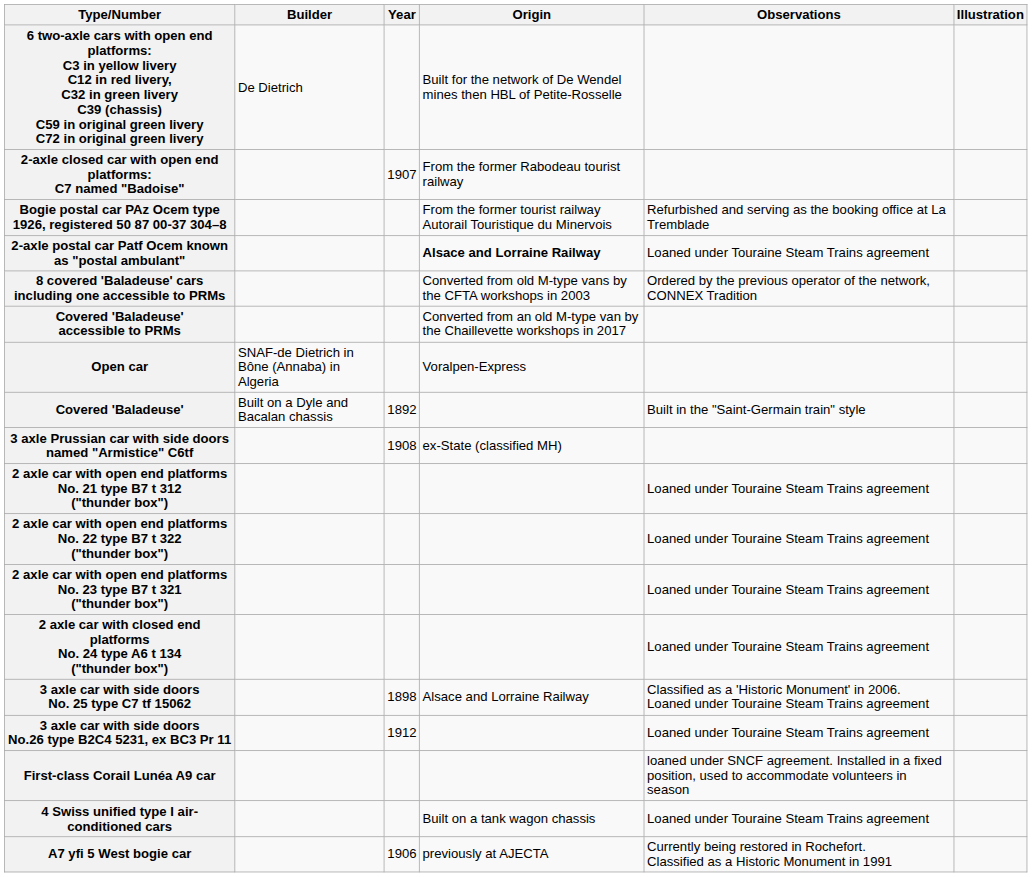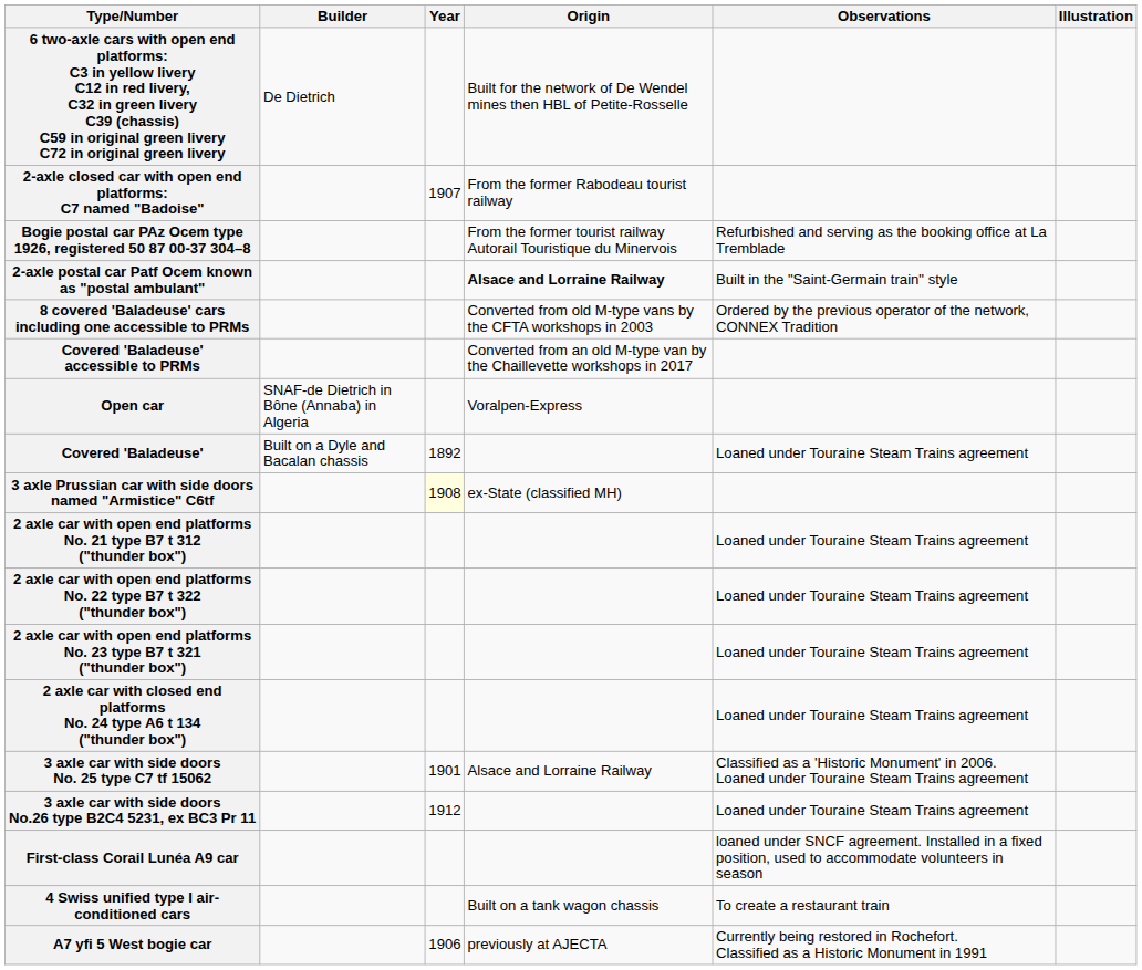2-axle postal car Patf Ocem known as "postal ambulant" | Observations: Loaned under Touraine Steam Trains agreement -> Built in the "Saint-Germain train" style
Covered 'Baladeuse' | Observations: Built in the "Saint-Germain train" style -> Loaned under Touraine Steam Trains agreement
3 axle Prussian car with side doors named "Armistice" C6tf | Year: no background -> lightyellow background
3 axle car with side doors No. 25 type C7 tf 15062 | Year: 1898 -> 1901
4 Swiss unified type I air-conditioned cars | Observations: Loaned under Touraine Steam Trains agreement -> To create a restaurant train
